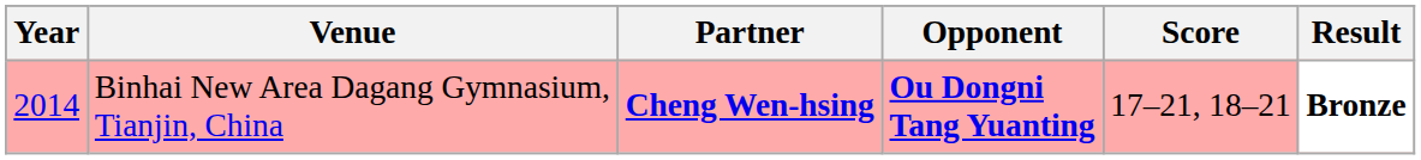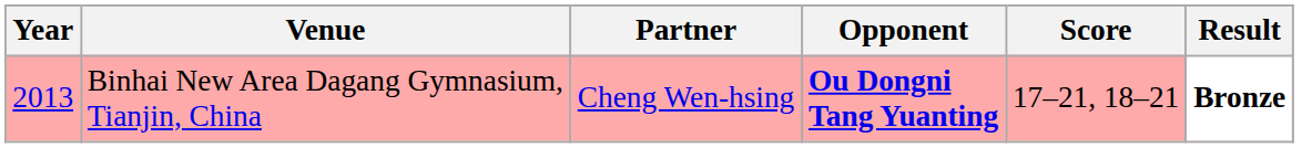Binhai New Area Dagang Gymnasium, Tianjin, China | Year: 2014 -> 2013
Binhai New Area Dagang Gymnasium, Tianjin, China | Partner: bold -> normal
